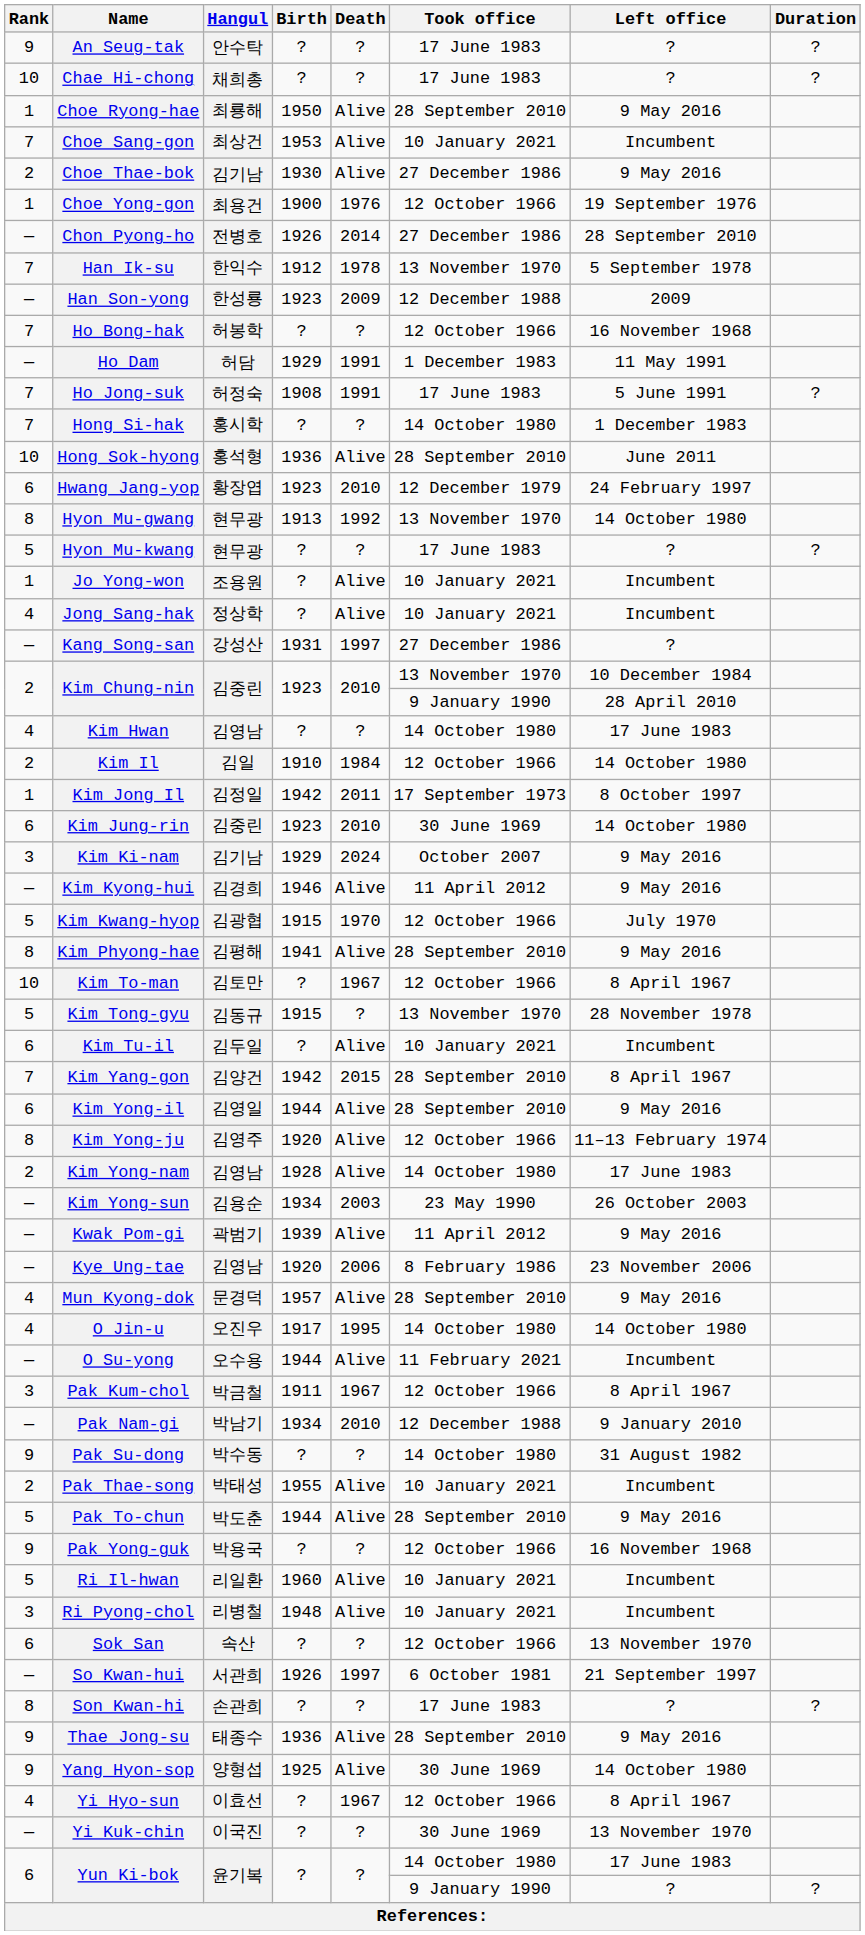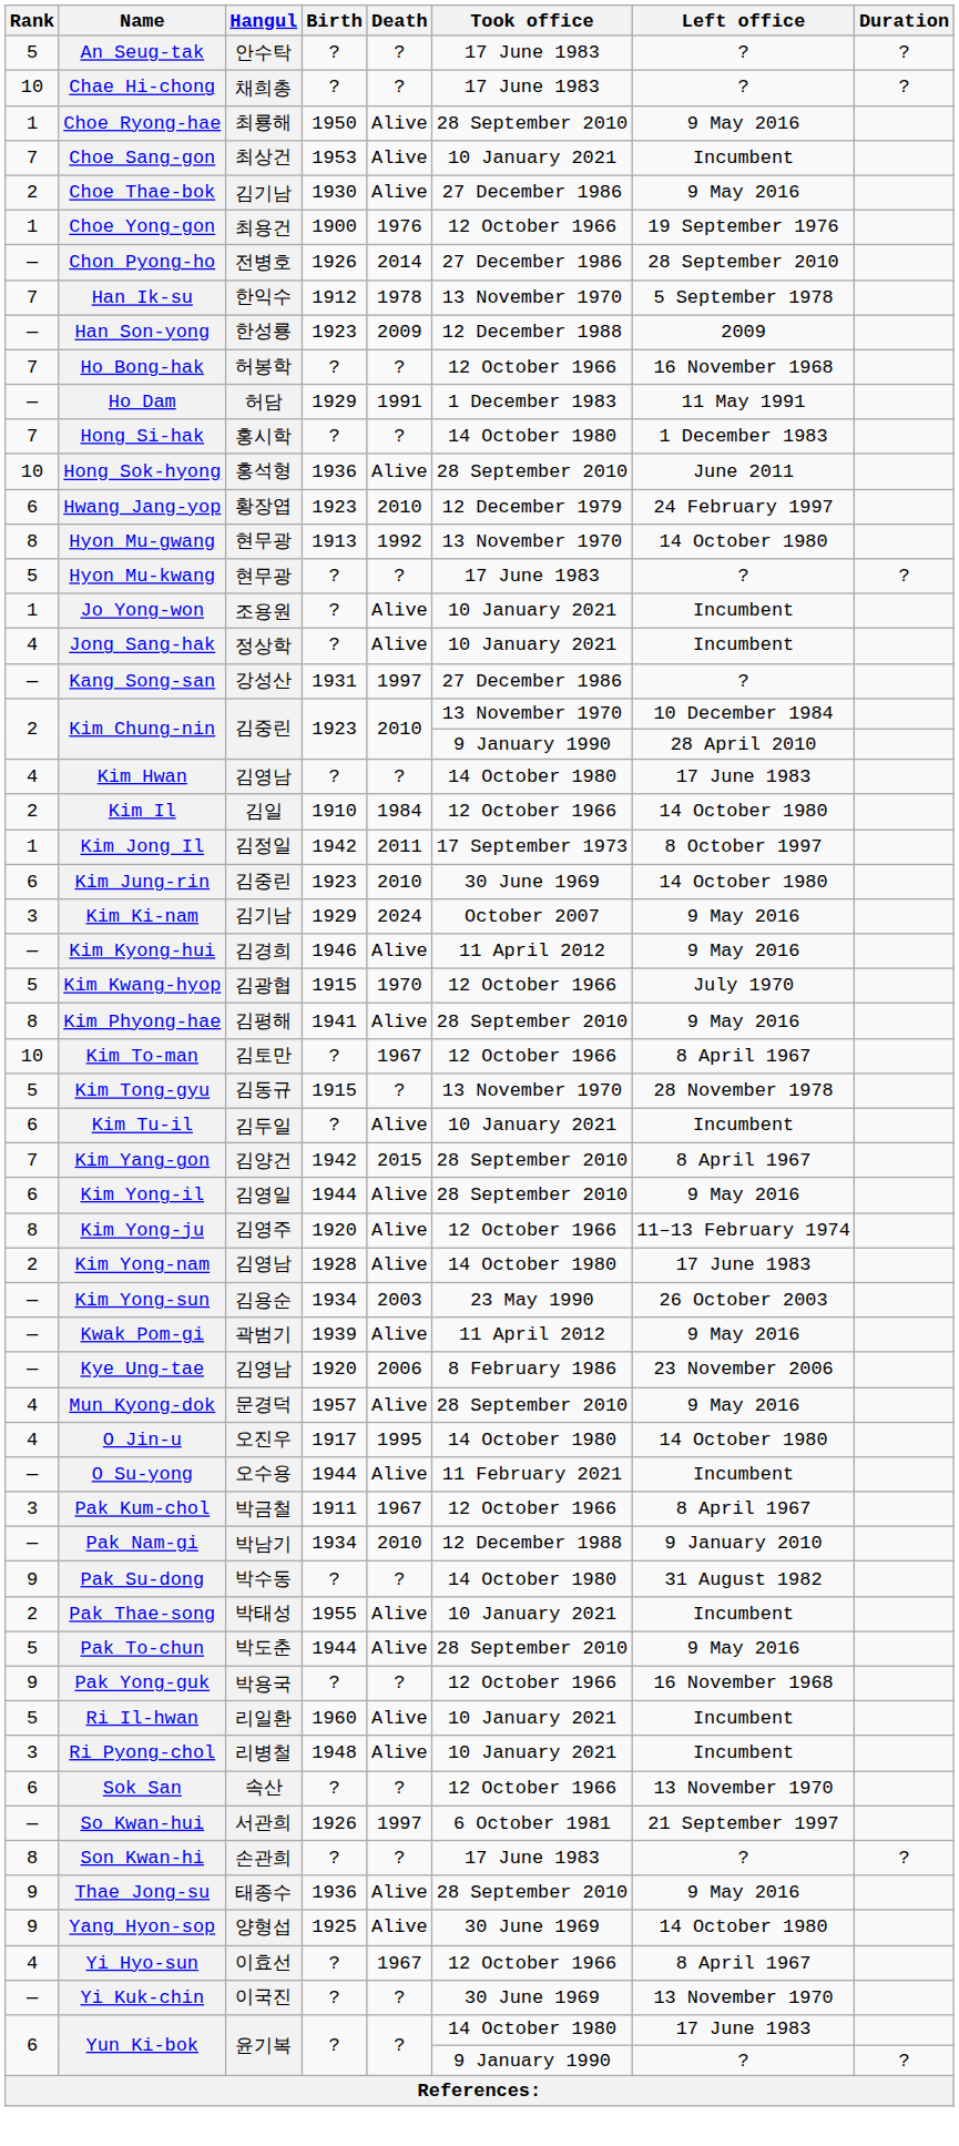An Seug-tak | Rank: 9 -> 5
- row: 7 | Ho Jong-suk | 허정숙 | 1908 | 1991 | 17 June 1983 | 5 June 1991 | ?
